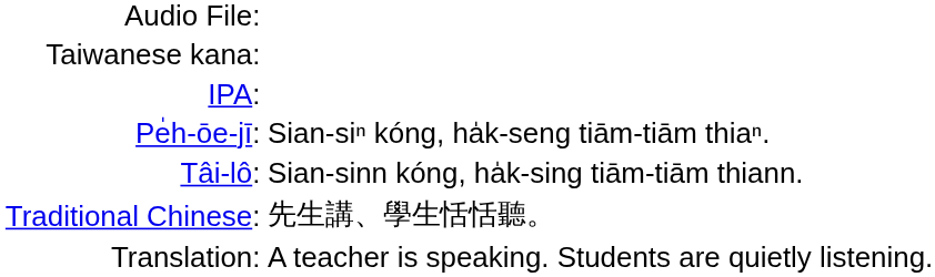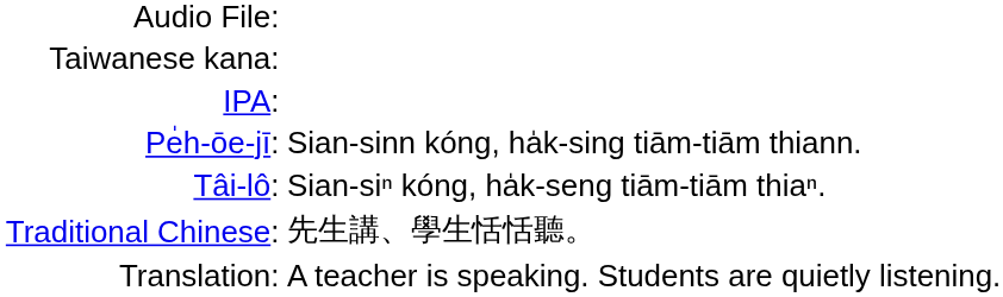Pe̍h-ōe-jī: | column 2: Sian-siⁿ kóng, ha̍k-seng tiām-tiām thiaⁿ. -> Sian-sinn kóng, ha̍k-sing tiām-tiām thiann.
Tâi-lô: | column 2: Sian-sinn kóng, ha̍k-sing tiām-tiām thiann. -> Sian-siⁿ kóng, ha̍k-seng tiām-tiām thiaⁿ.
